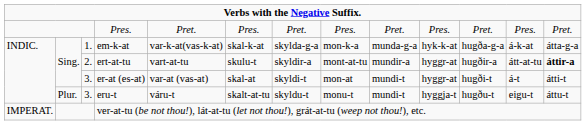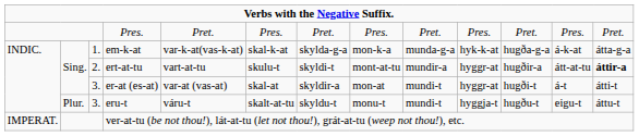ert-at-tu | column 7: skyldir-a -> skyldi-t
er-at (es-at) | column 7: skyldi-t -> skyldir-a
